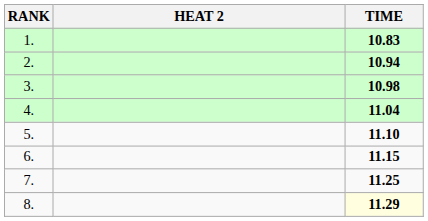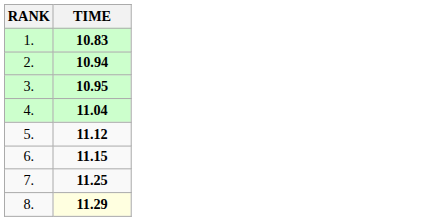- column: HEAT 2
3. | TIME: 10.98 -> 10.95
5. | TIME: 11.10 -> 11.12
